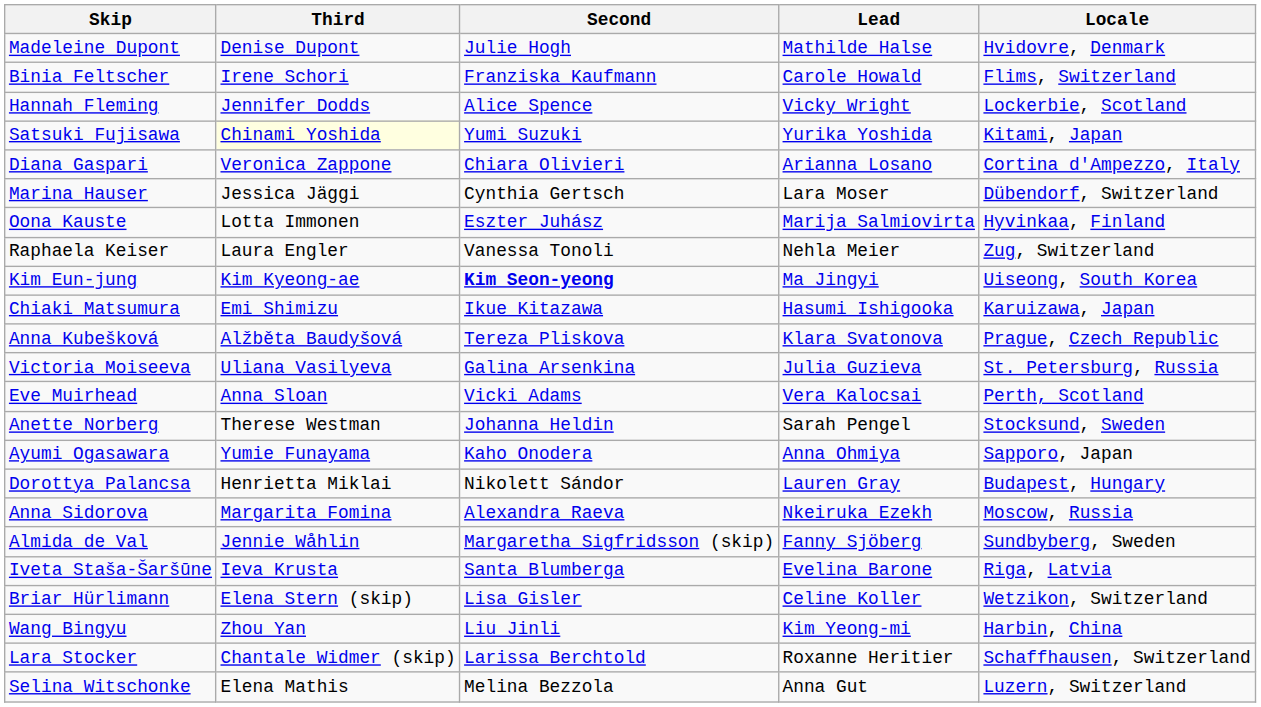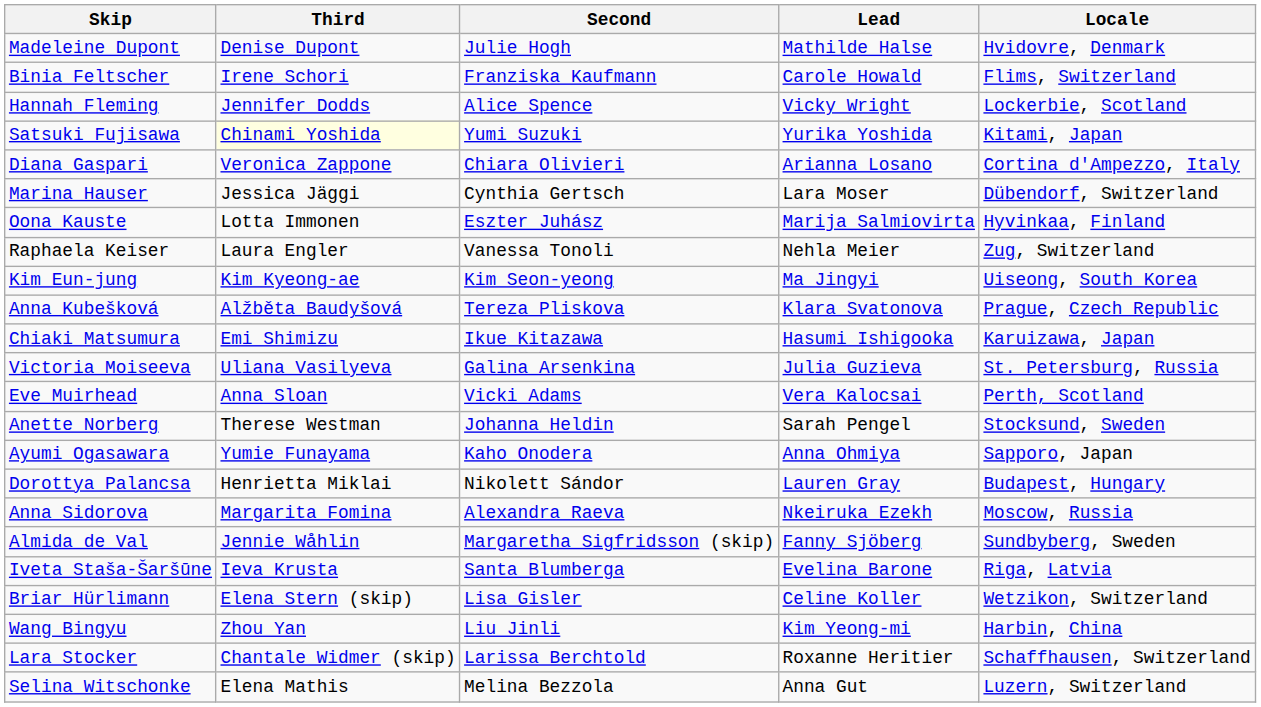Kim Eun-jung | Second: bold -> normal
rows swapped: Anna Kubešková <-> Chiaki Matsumura
